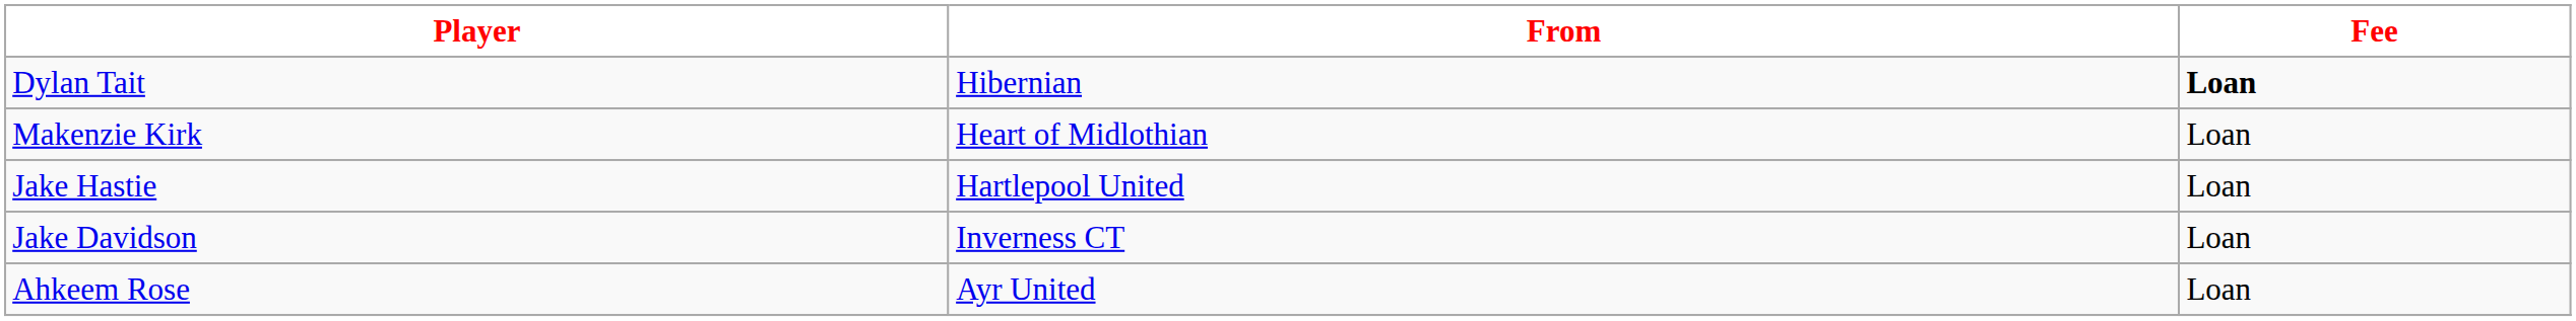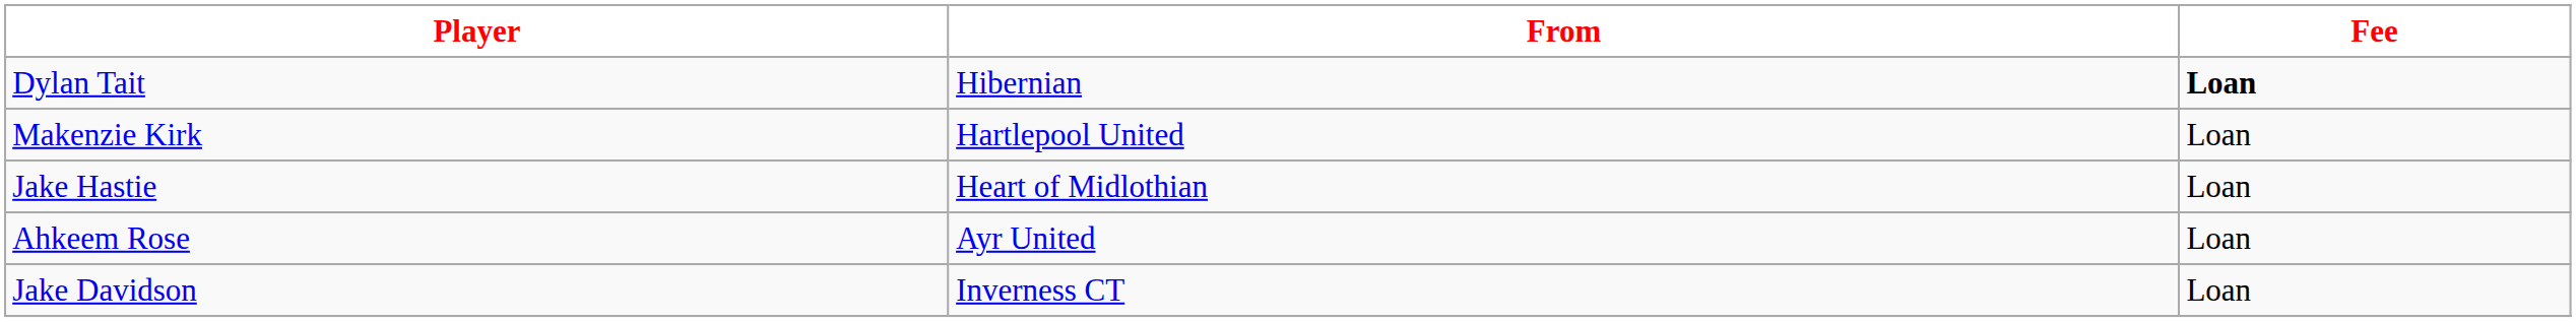Makenzie Kirk | From: Heart of Midlothian -> Hartlepool United
Jake Hastie | From: Hartlepool United -> Heart of Midlothian
rows swapped: Jake Davidson <-> Ahkeem Rose
